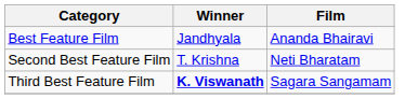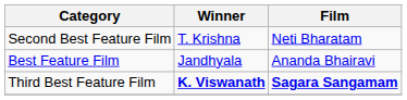rows swapped: Best Feature Film <-> Second Best Feature Film
Third Best Feature Film | Film: normal -> bold
